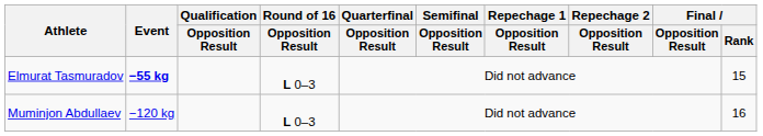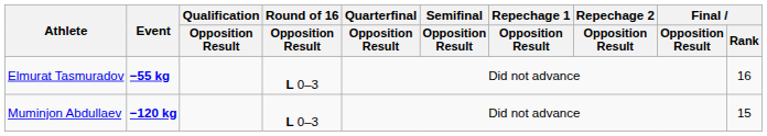Elmurat Tasmuradov | Final / Rank: 15 -> 16
Muminjon Abdullaev | Event: normal -> bold
Muminjon Abdullaev | Final / Rank: 16 -> 15
